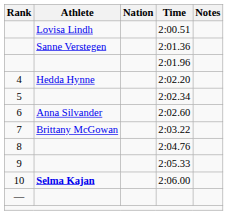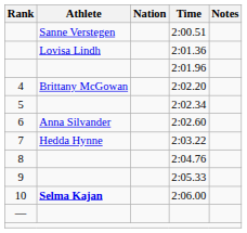2:00.51 | Athlete: Lovisa Lindh -> Sanne Verstegen
2:01.36 | Athlete: Sanne Verstegen -> Lovisa Lindh
2:02.20 | Athlete: Hedda Hynne -> Brittany McGowan
2:03.22 | Athlete: Brittany McGowan -> Hedda Hynne
